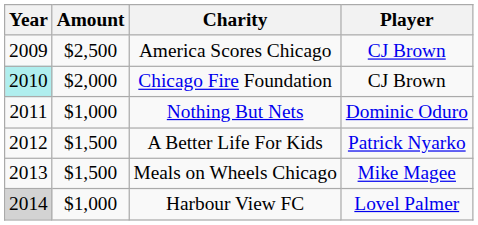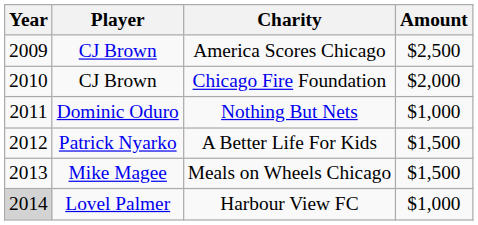columns swapped: Player <-> Amount
Chicago Fire Foundation | Year: paleturquoise background -> no background
